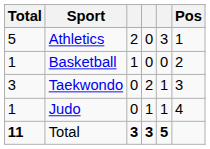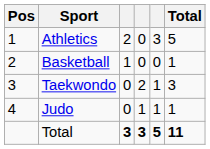columns swapped: Pos <-> Total
